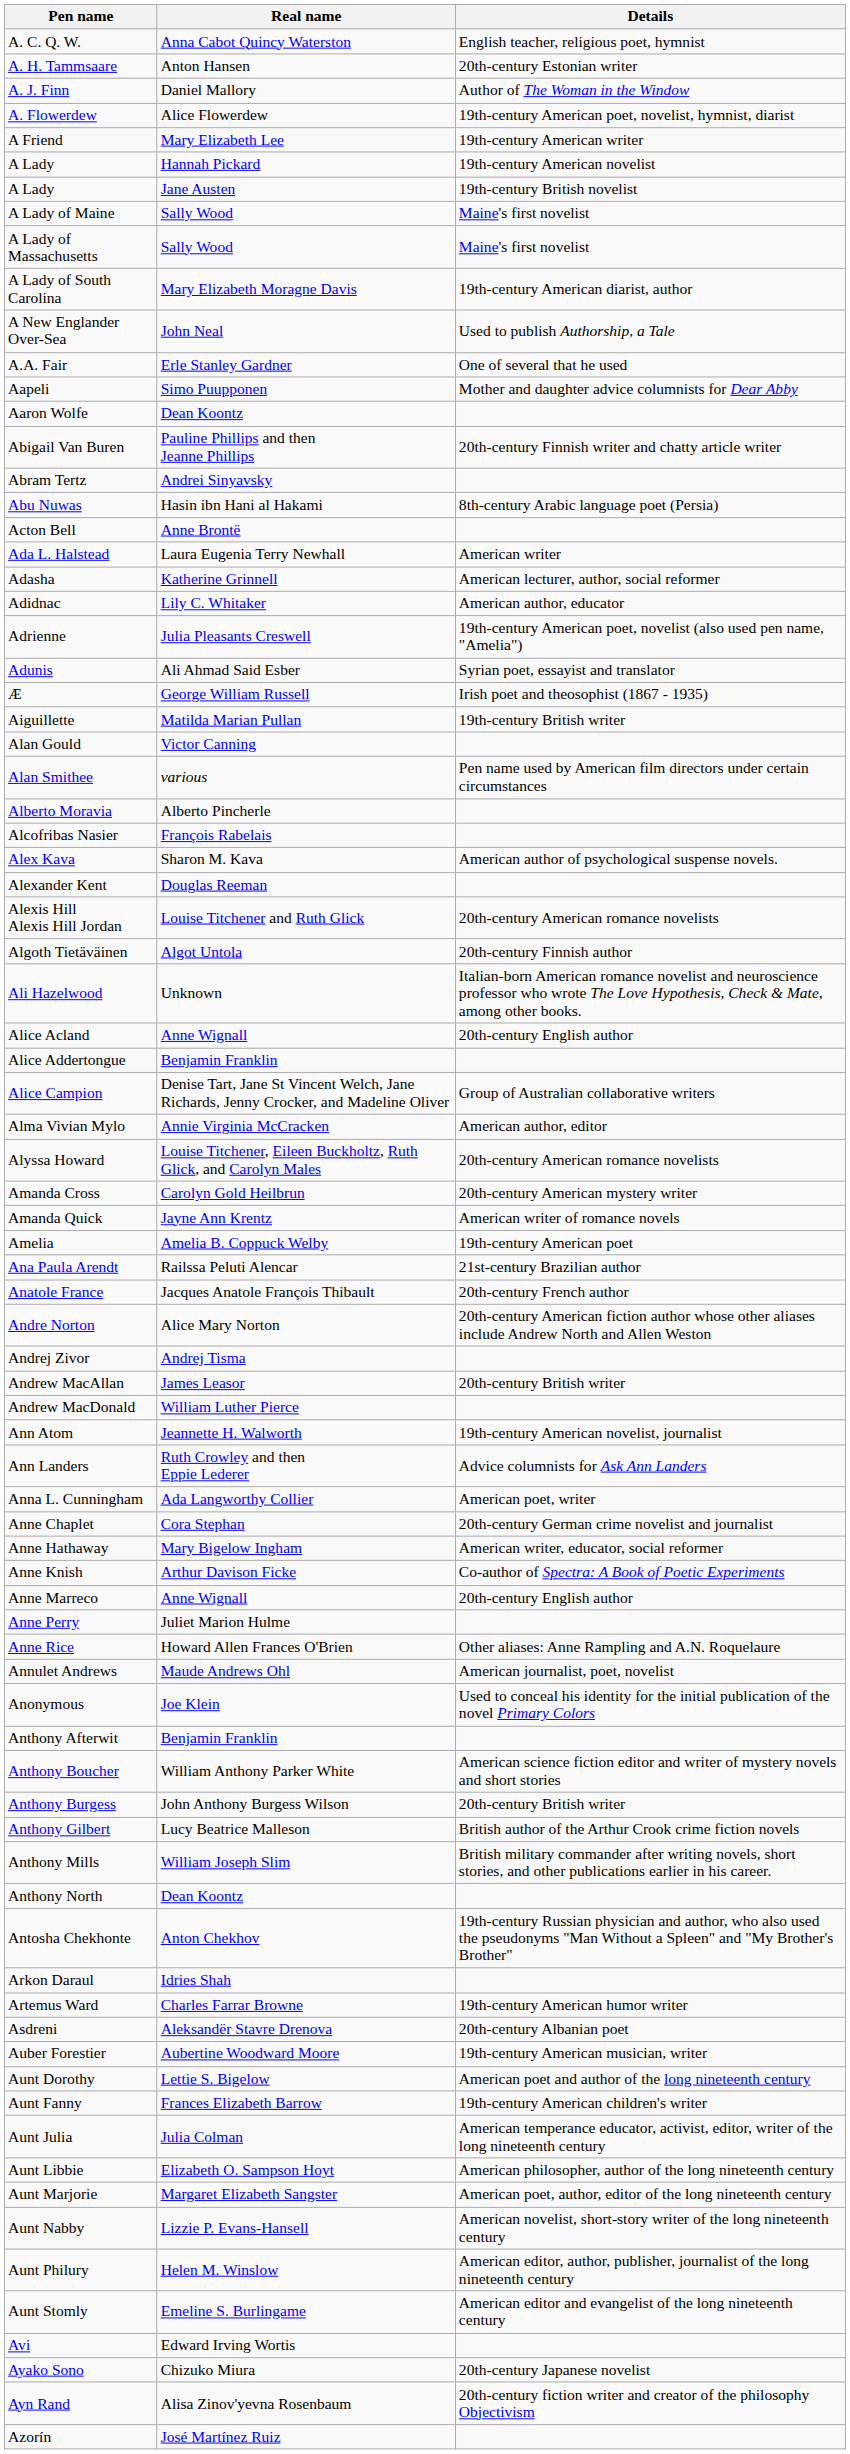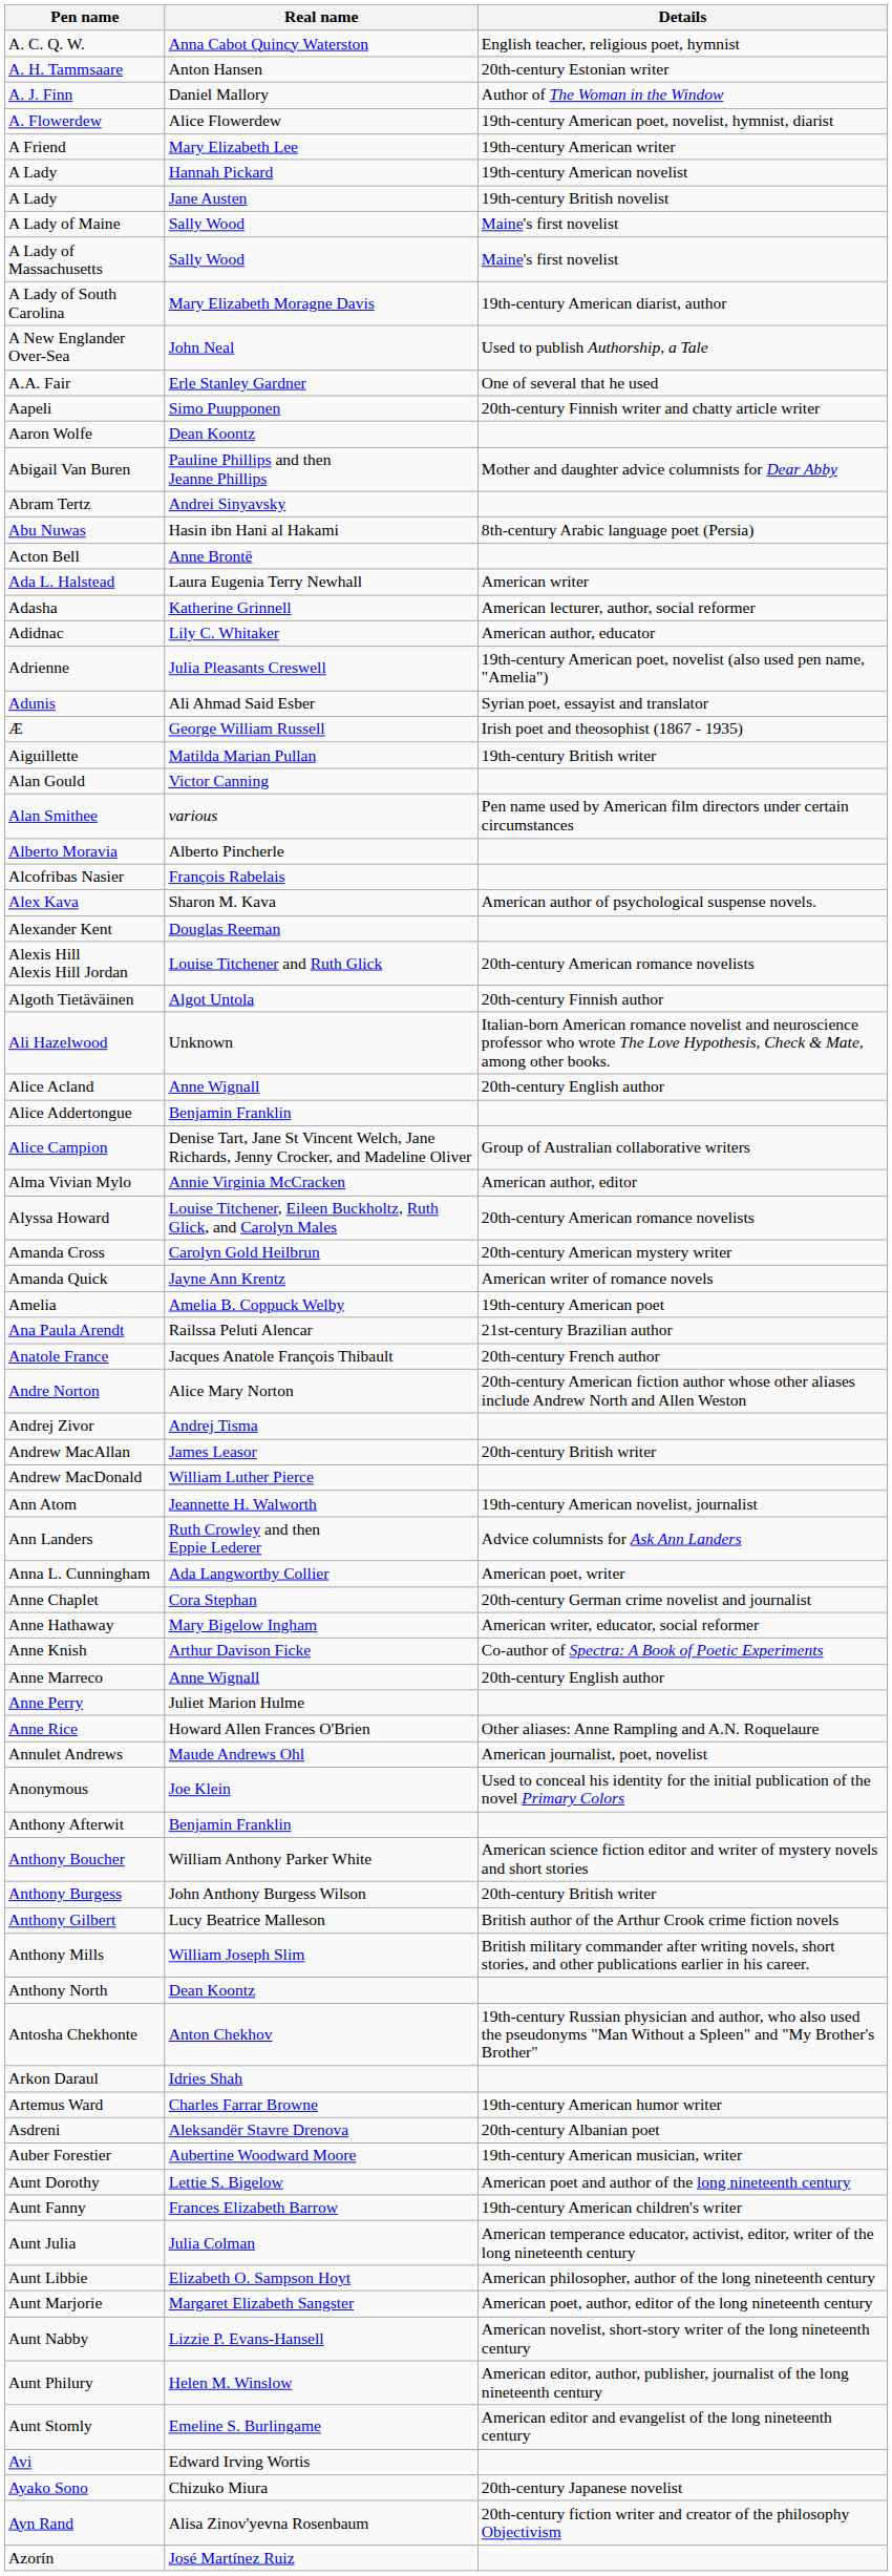Aapeli | Details: Mother and daughter advice columnists for Dear Abby -> 20th-century Finnish writer and chatty article writer
Abigail Van Buren | Details: 20th-century Finnish writer and chatty article writer -> Mother and daughter advice columnists for Dear Abby
